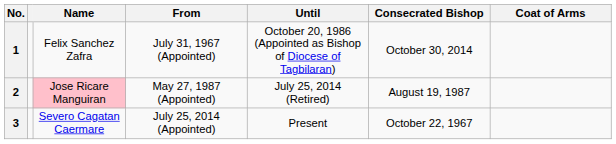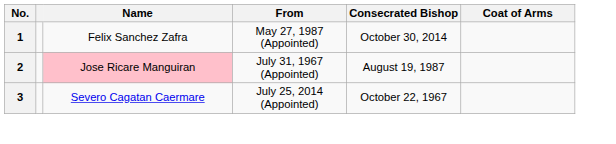- column: Until | October 20, 1986 (Appointed as Bishop of Diocese of Tagbilaran) | July 25, 2014 (Retired) | Present
1 | From: July 31, 1967 (Appointed) -> May 27, 1987 (Appointed)
2 | From: May 27, 1987 (Appointed) -> July 31, 1967 (Appointed)
